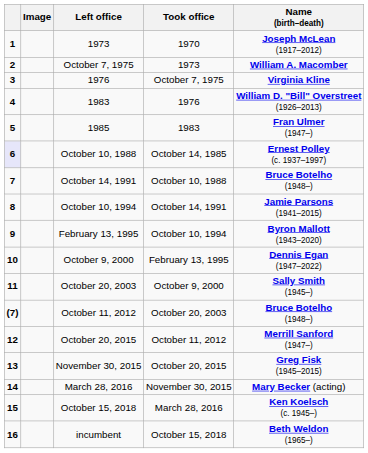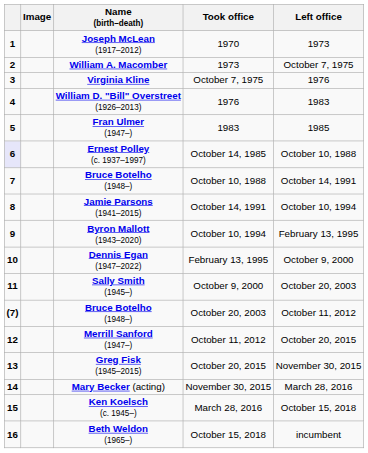columns swapped: Name (birth–death) <-> Left office
